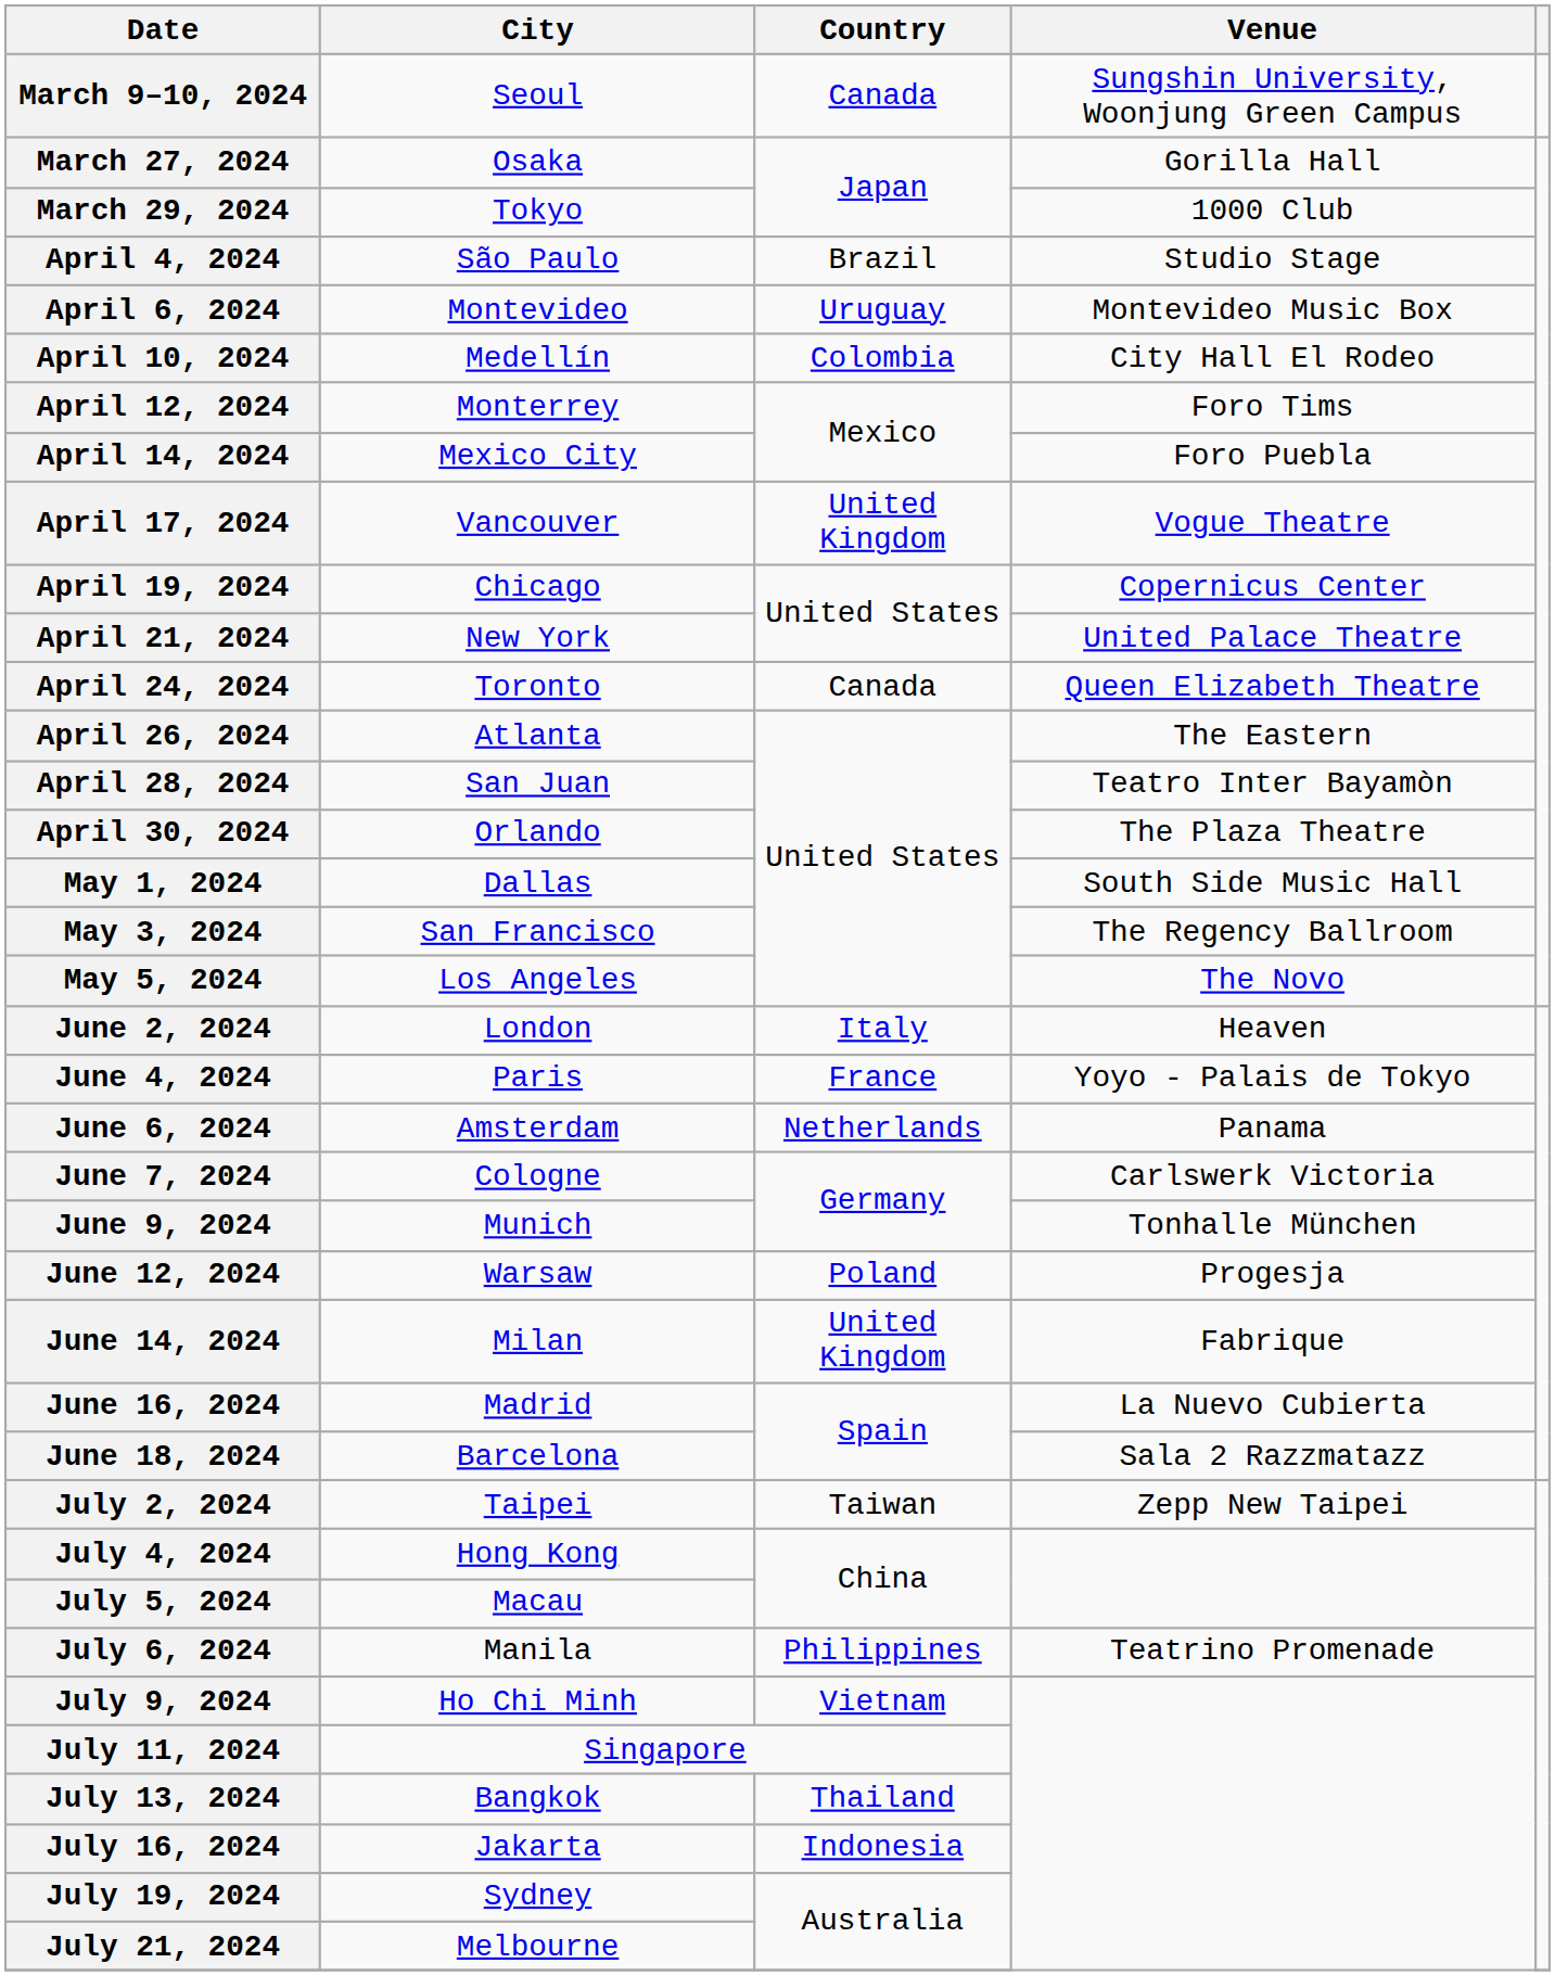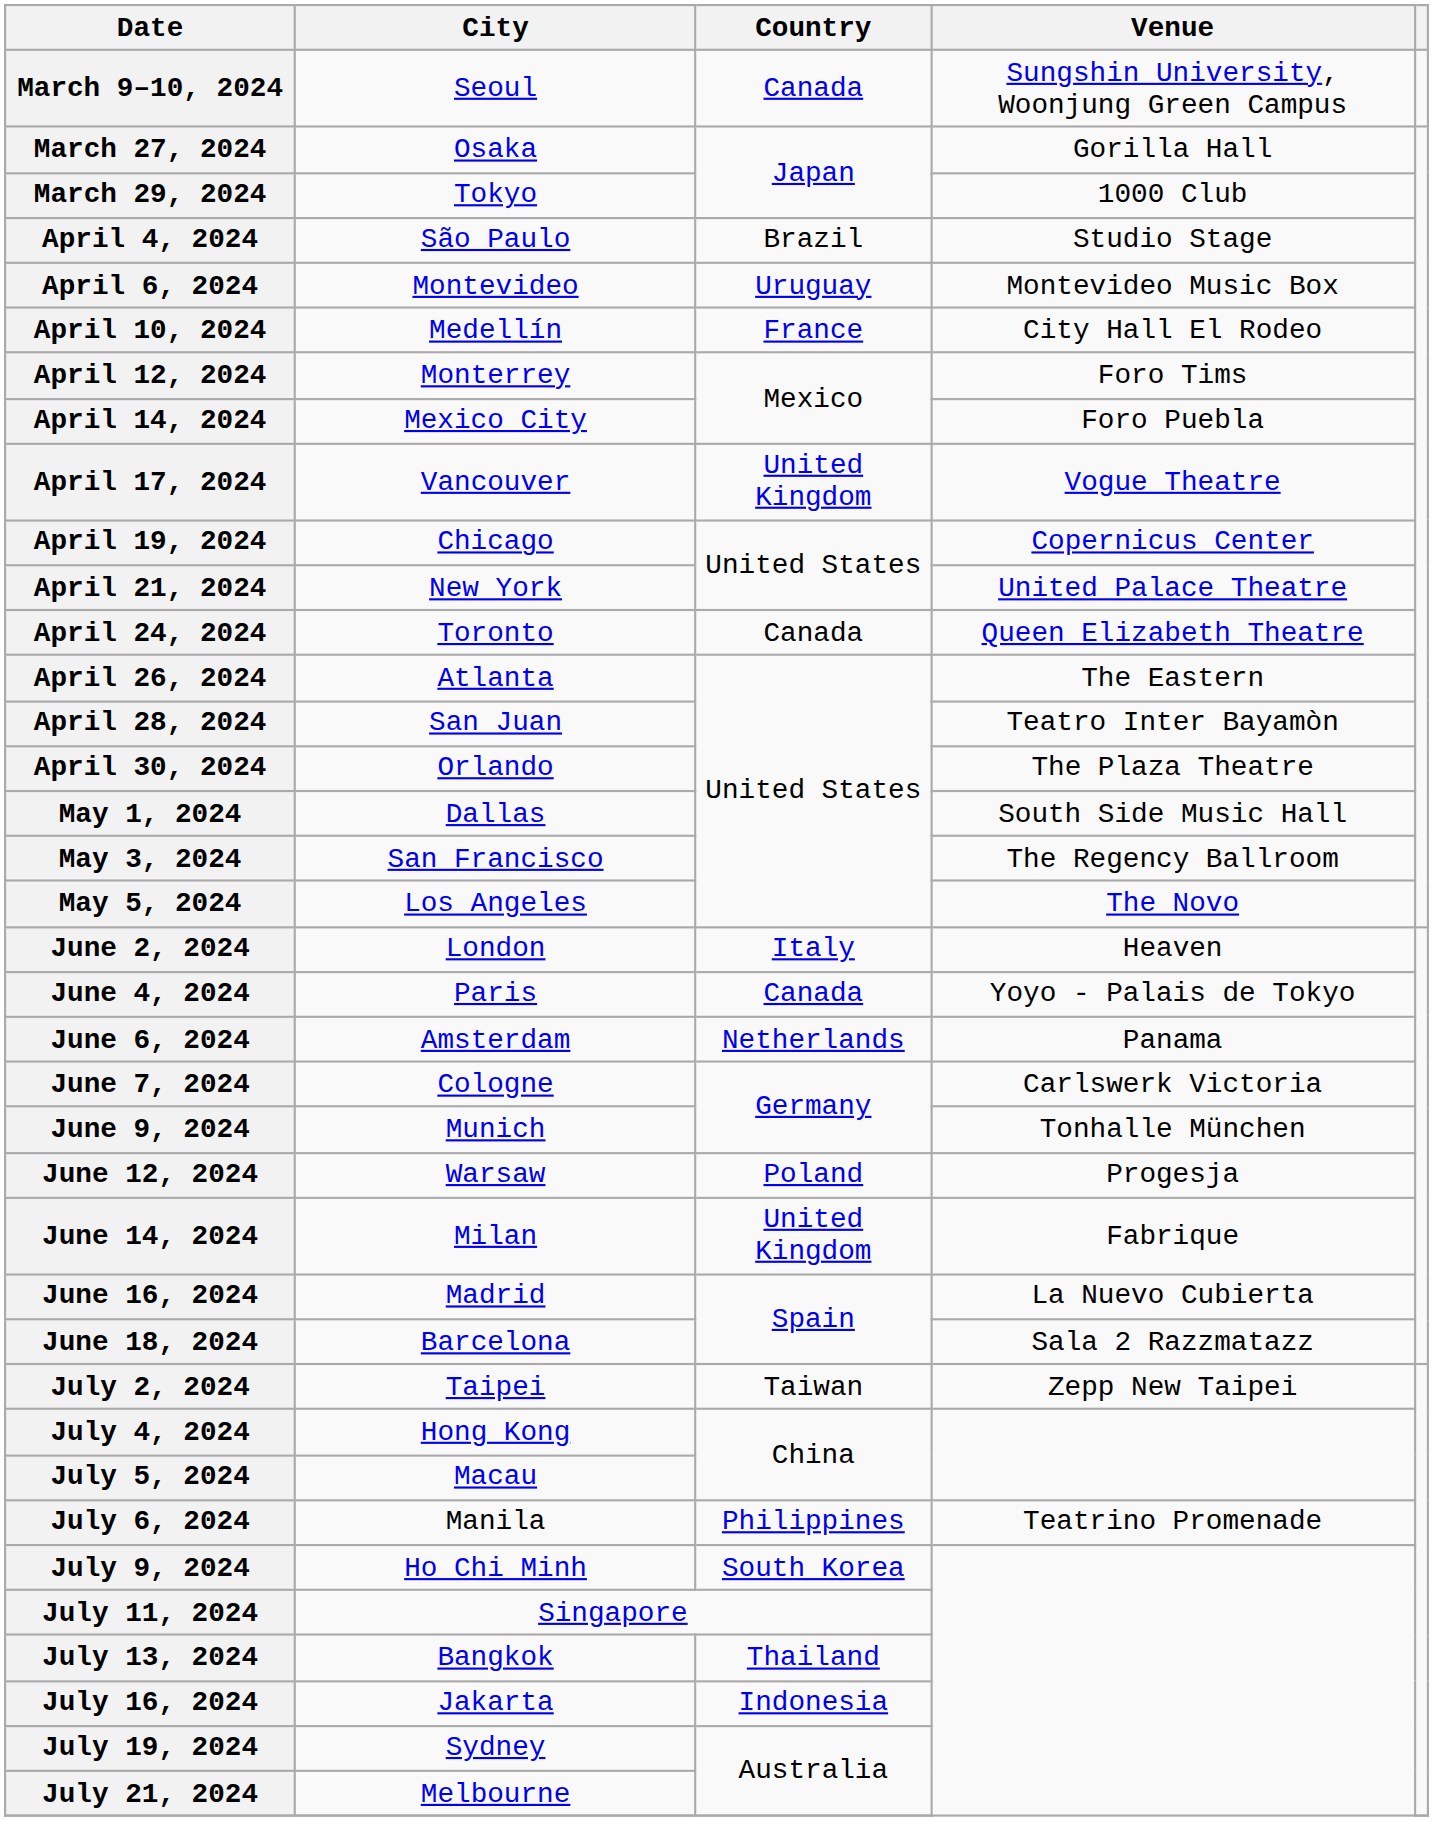April 10, 2024 | Country: Colombia -> France
June 4, 2024 | Country: France -> Canada
July 9, 2024 | Country: Vietnam -> South Korea
